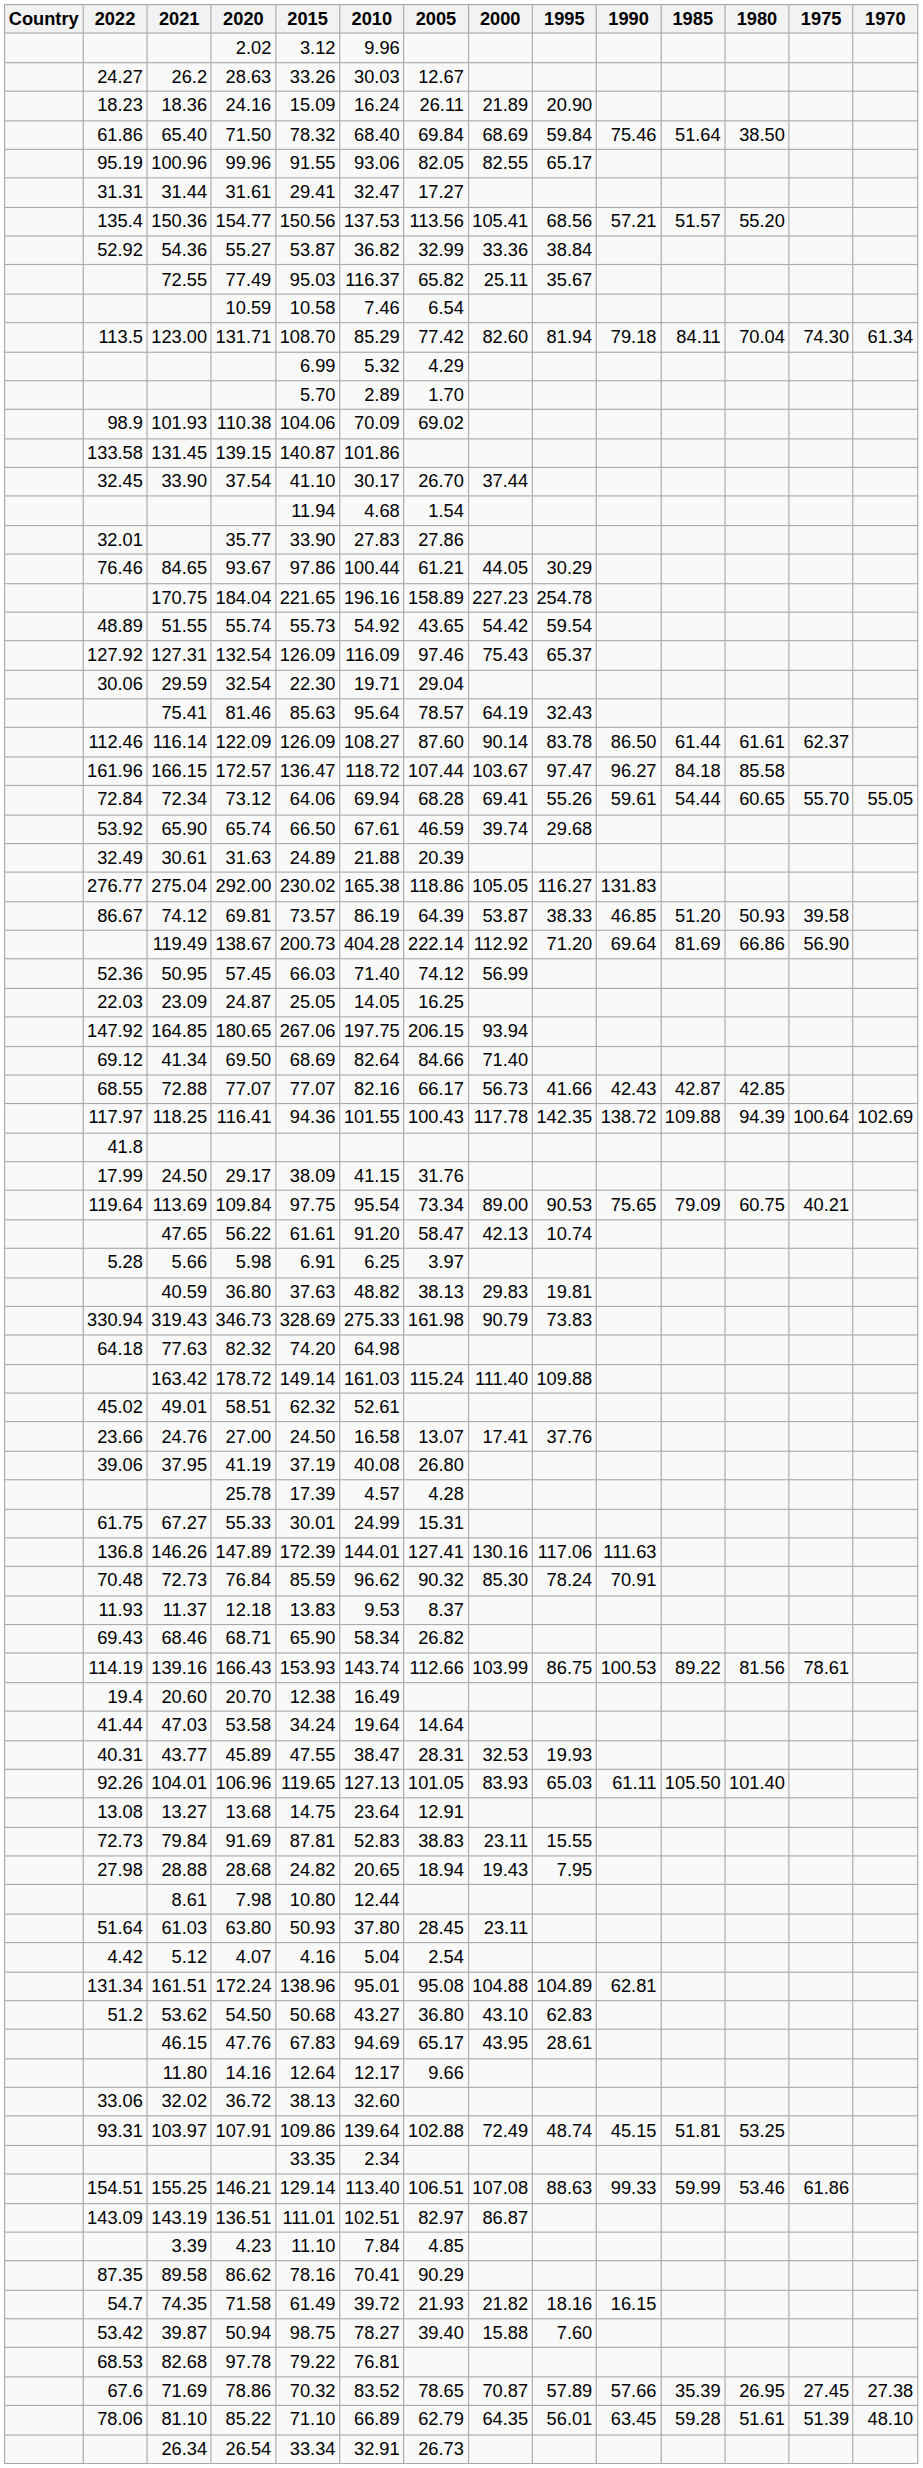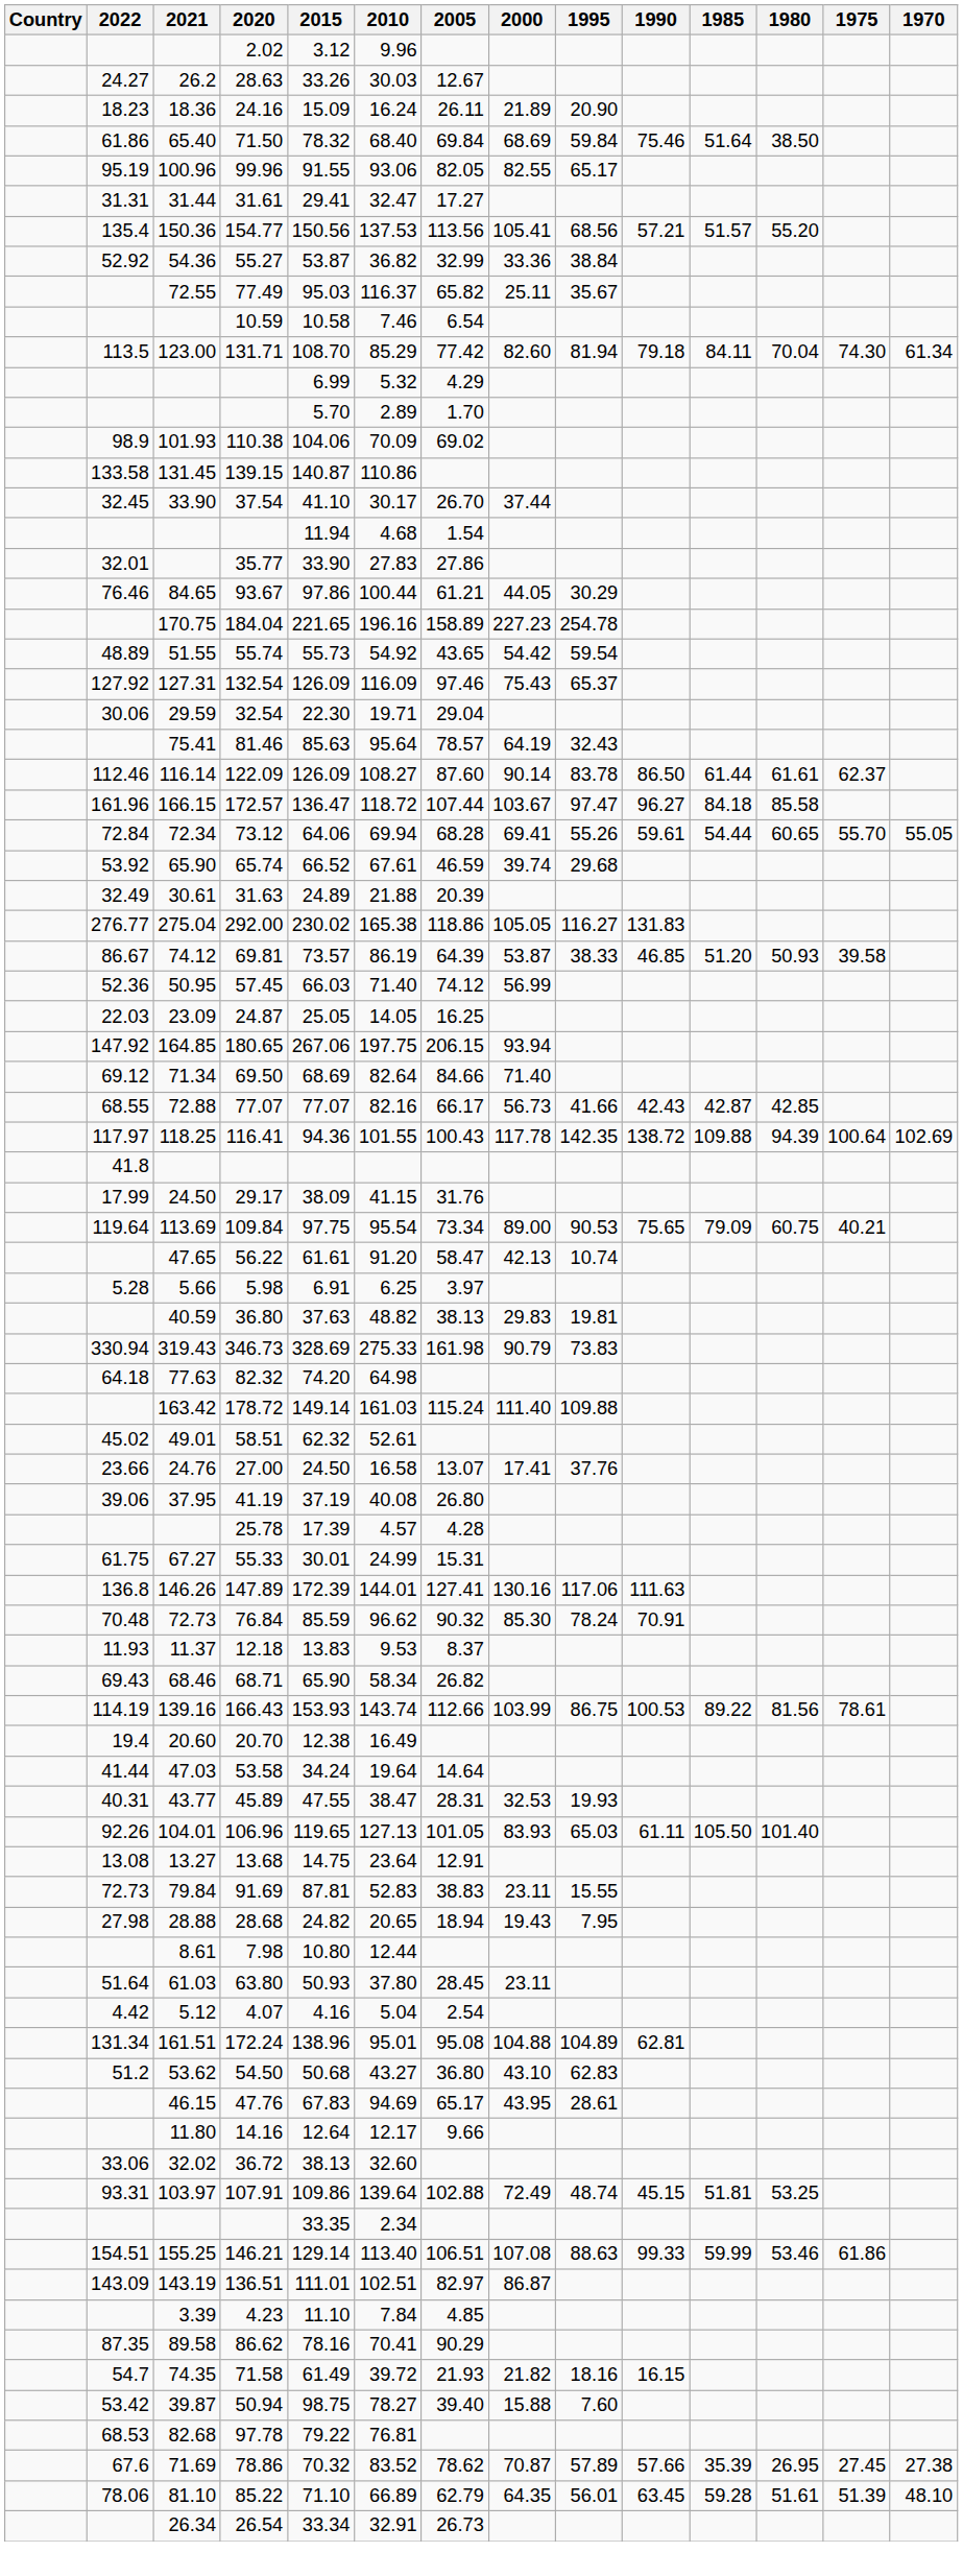139.15 | 2010: 101.86 -> 110.86
65.74 | 2015: 66.50 -> 66.52
- row: 119.49 | 138.67 | 200.73 | 404.28 | 222.14 | 112.92 | 71.20 | 69.64 | 81.69 | 66.86 | 56.90
69.50 | 2021: 41.34 -> 71.34
78.86 | 2005: 78.65 -> 78.62
